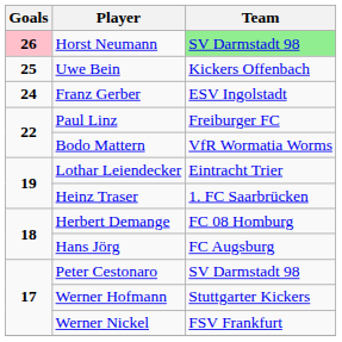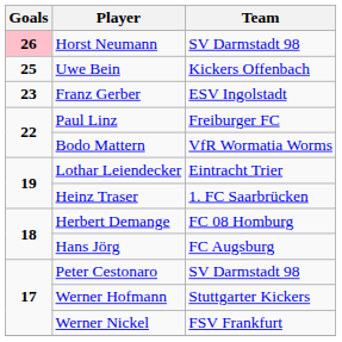Horst Neumann | Team: lightgreen background -> no background
Franz Gerber | Goals: 24 -> 23
